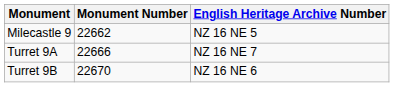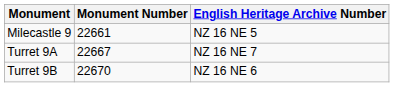Milecastle 9 | Monument Number: 22662 -> 22661
Turret 9A | Monument Number: 22666 -> 22667
